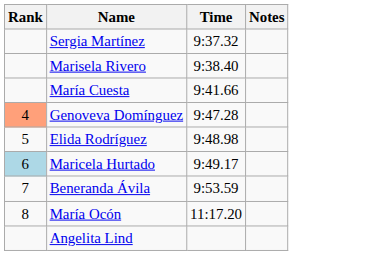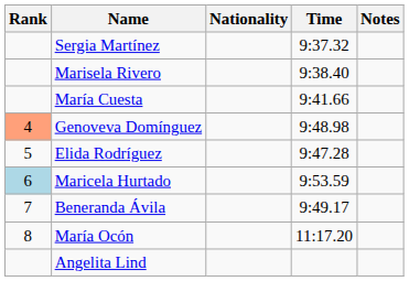+ column: Nationality
Genoveva Domínguez | Time: 9:47.28 -> 9:48.98
Elida Rodríguez | Time: 9:48.98 -> 9:47.28
Maricela Hurtado | Time: 9:49.17 -> 9:53.59
Beneranda Ávila | Time: 9:53.59 -> 9:49.17
